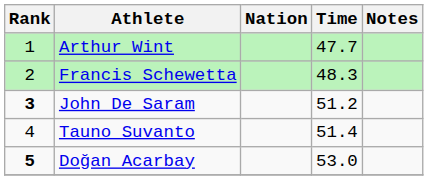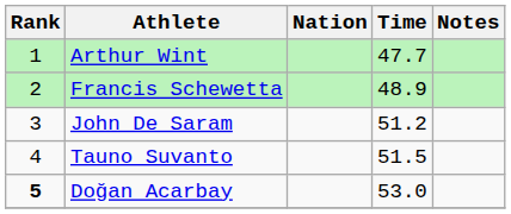Francis Schewetta | Time: 48.3 -> 48.9
John De Saram | Rank: bold -> normal
Tauno Suvanto | Time: 51.4 -> 51.5
